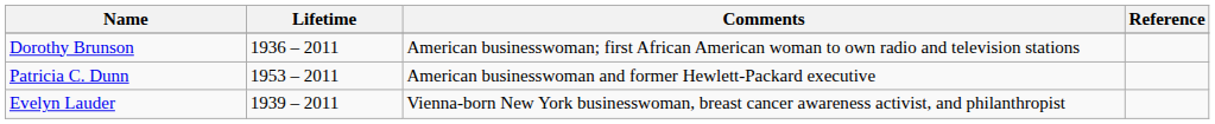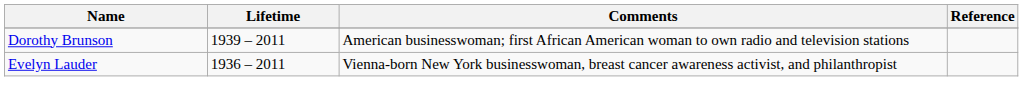Dorothy Brunson | Lifetime: 1936 – 2011 -> 1939 – 2011
- row: Patricia C. Dunn | 1953 – 2011 | American businesswoman and former Hewlett-Packard executive
Evelyn Lauder | Lifetime: 1939 – 2011 -> 1936 – 2011
